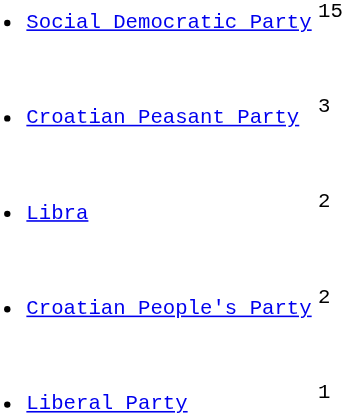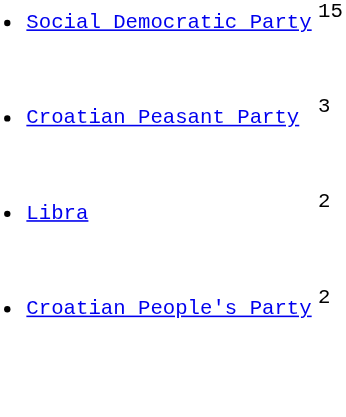- row: Liberal Party | 1
